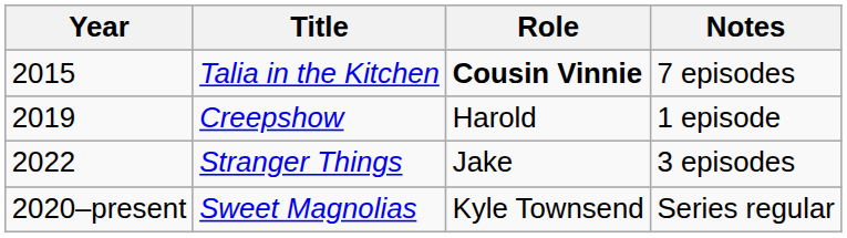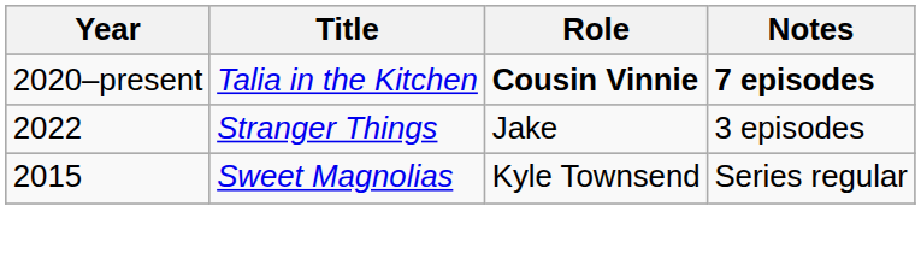Talia in the Kitchen | Year: 2015 -> 2020–present
Talia in the Kitchen | Notes: normal -> bold
- row: 2019 | Creepshow | Harold | 1 episode
Sweet Magnolias | Year: 2020–present -> 2015
